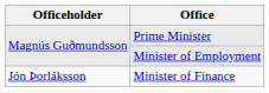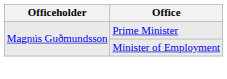- row: Jón Þorláksson | Minister of Finance
